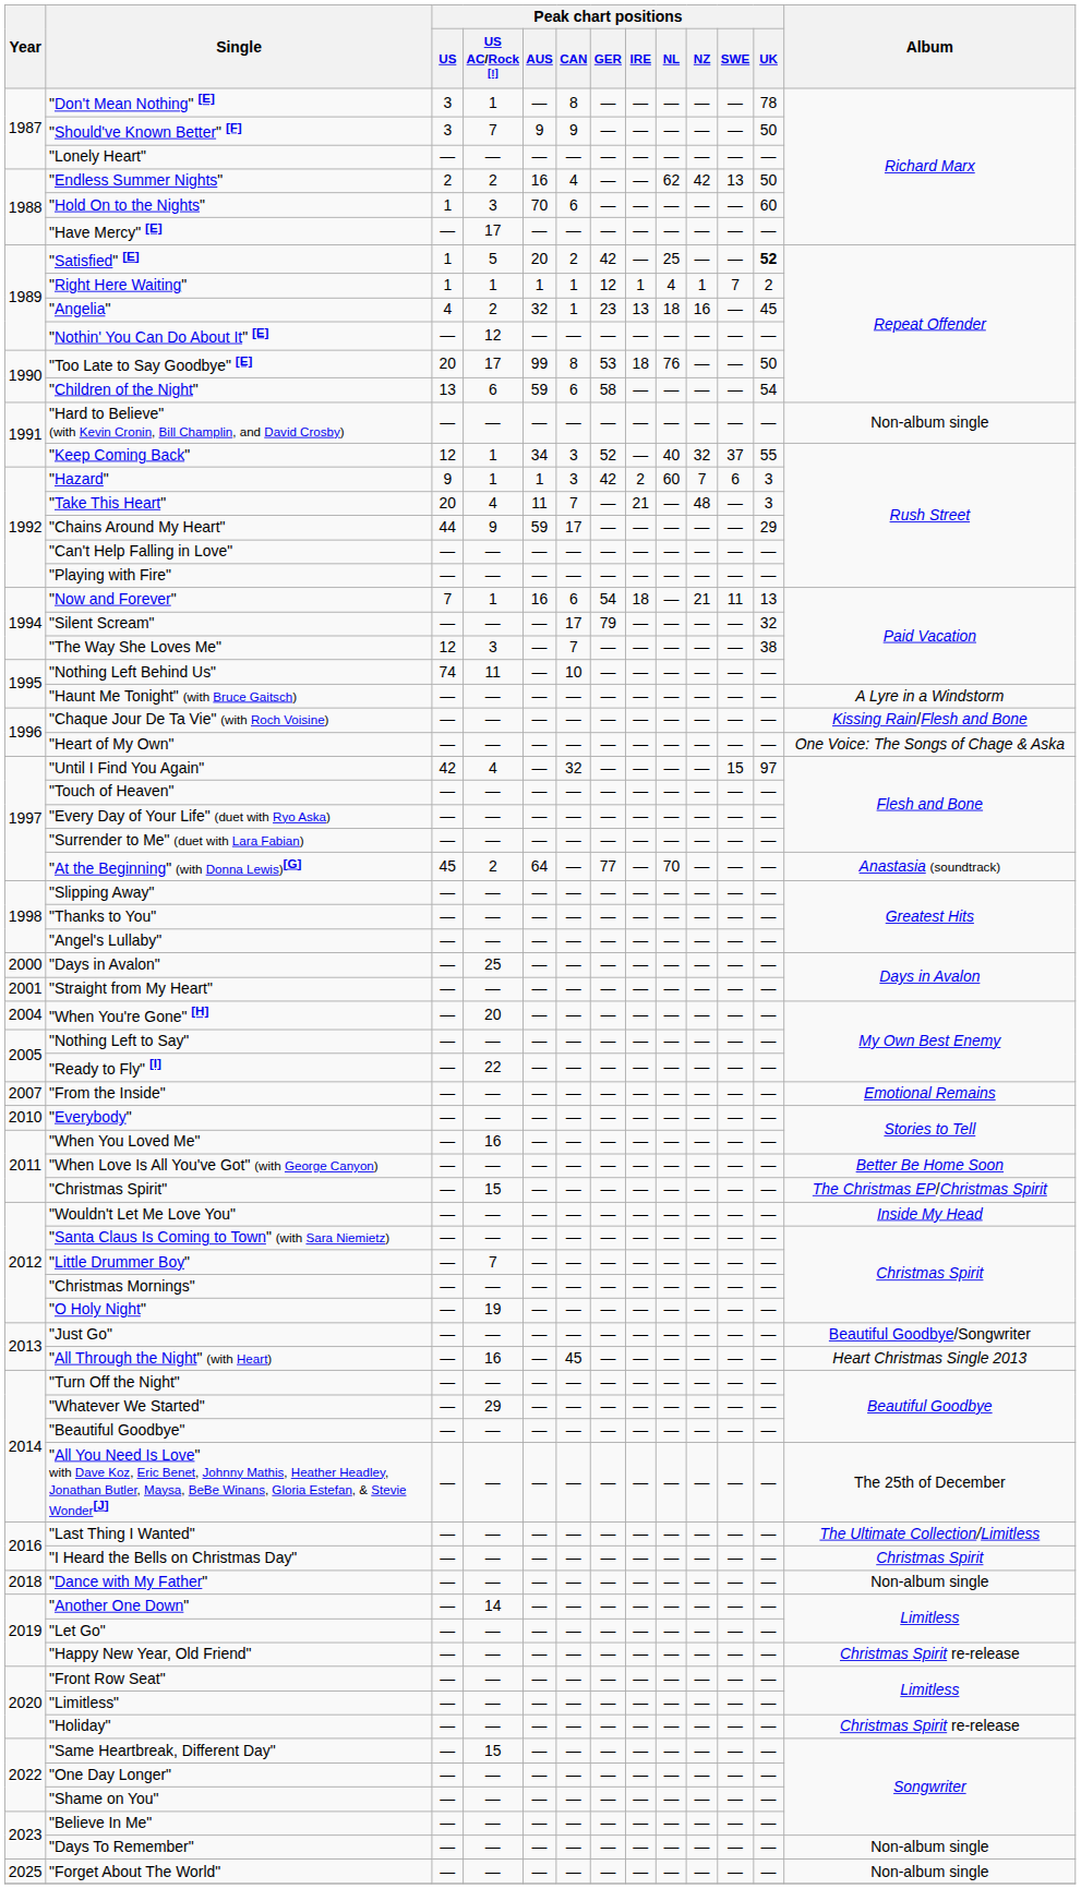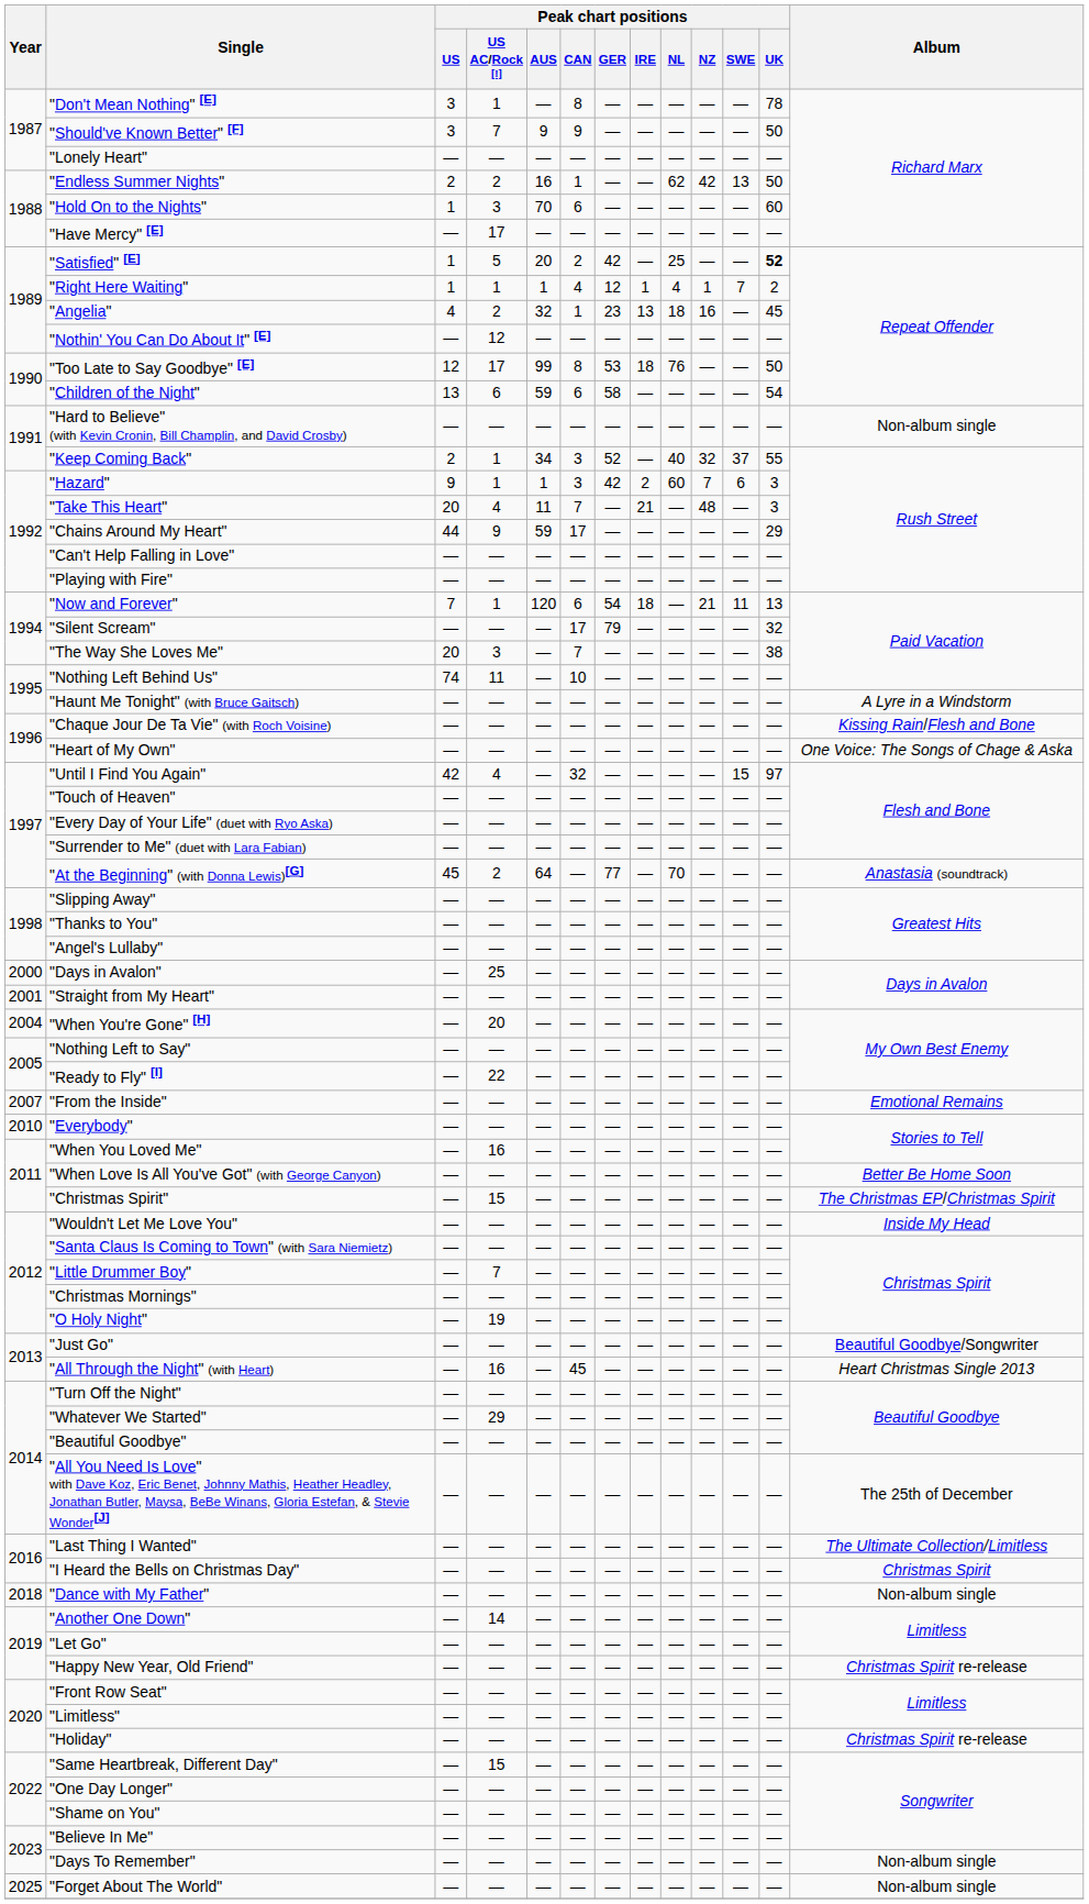"Endless Summer Nights" | Peak chart positions / CAN: 4 -> 1
"Right Here Waiting" | Peak chart positions / CAN: 1 -> 4
"Too Late to Say Goodbye" [E] | Peak chart positions / US: 20 -> 12
"Keep Coming Back" | Peak chart positions / US: 12 -> 2
"Now and Forever" | Peak chart positions / AUS: 16 -> 120
"The Way She Loves Me" | Peak chart positions / US: 12 -> 20
